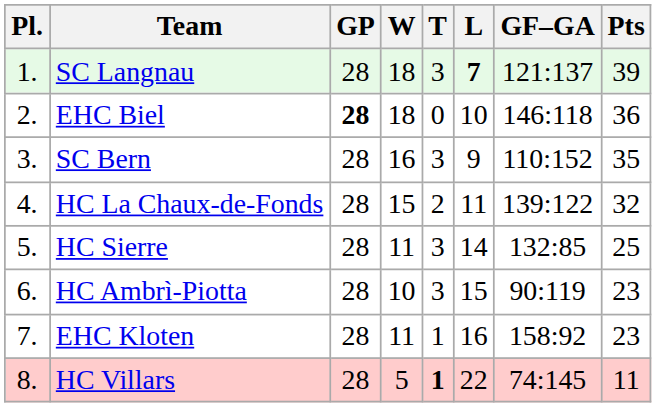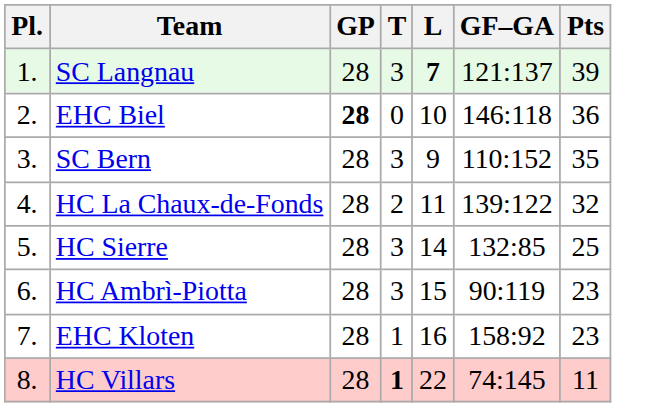- column: W | 18 | 18 | 16 | 15 | 11 | 10 | 11 | 5
